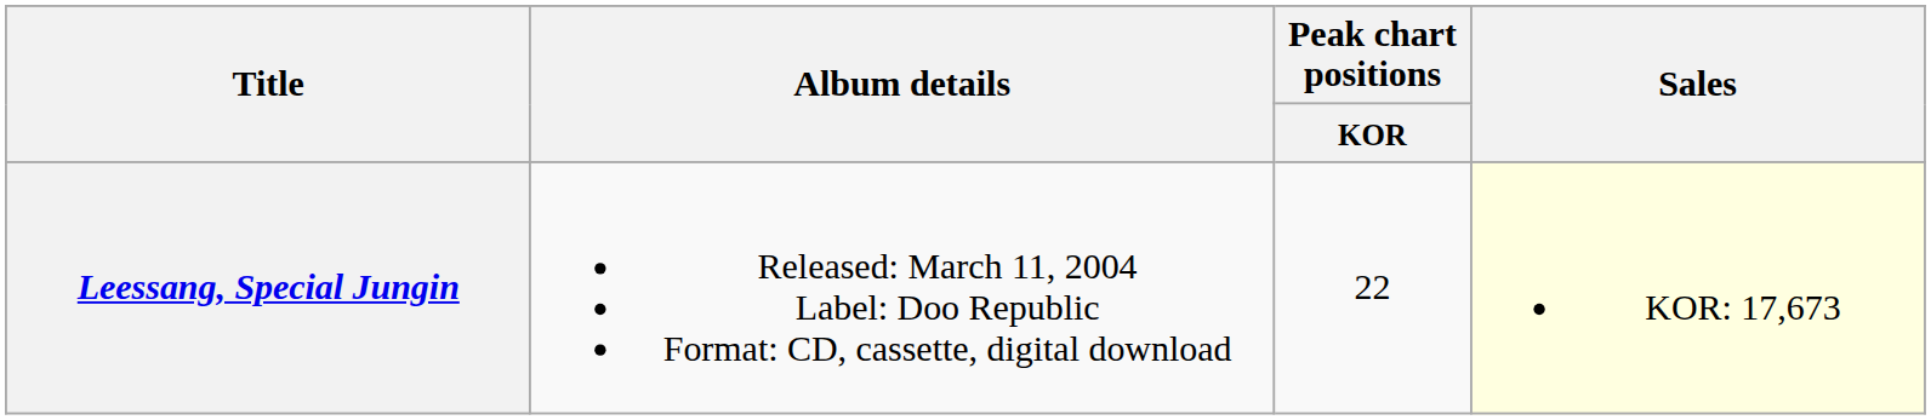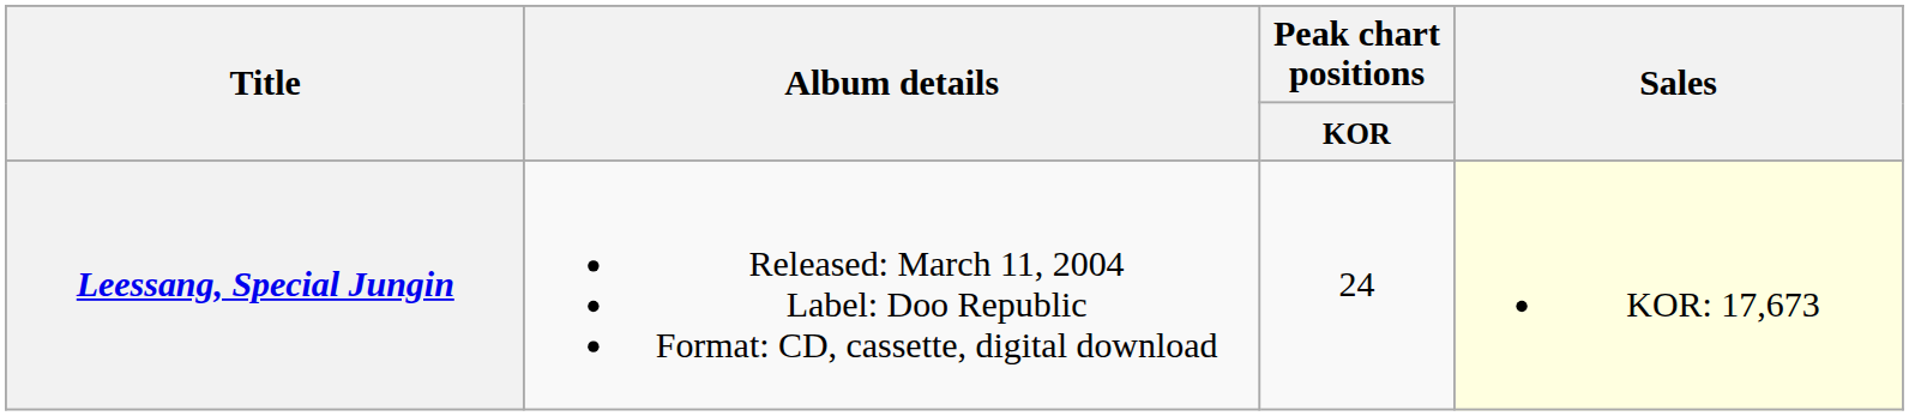Leessang, Special Jungin | Peak chart positions / KOR: 22 -> 24
